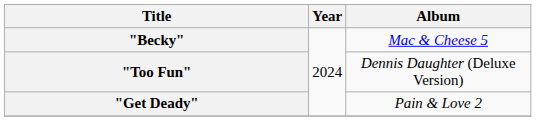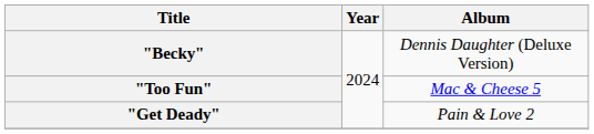"Becky" | Album: Mac & Cheese 5 -> Dennis Daughter (Deluxe Version)
"Too Fun" | Album: Dennis Daughter (Deluxe Version) -> Mac & Cheese 5
